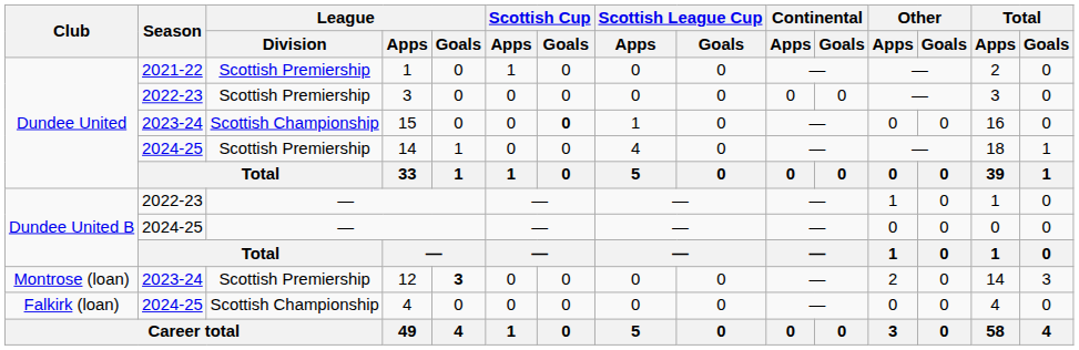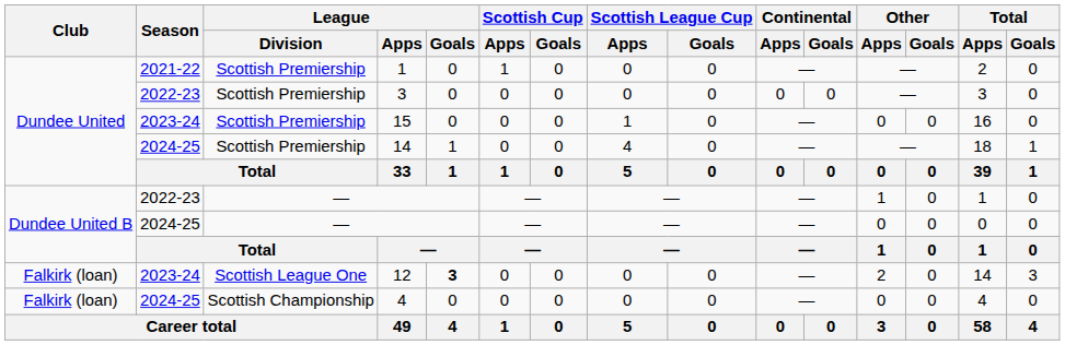15 | League / Division: Scottish Championship -> Scottish Premiership
15 | Scottish Cup / Goals: bold -> normal
12 | Club: Montrose (loan) -> Falkirk (loan)
12 | League / Division: Scottish Premiership -> Scottish League One
